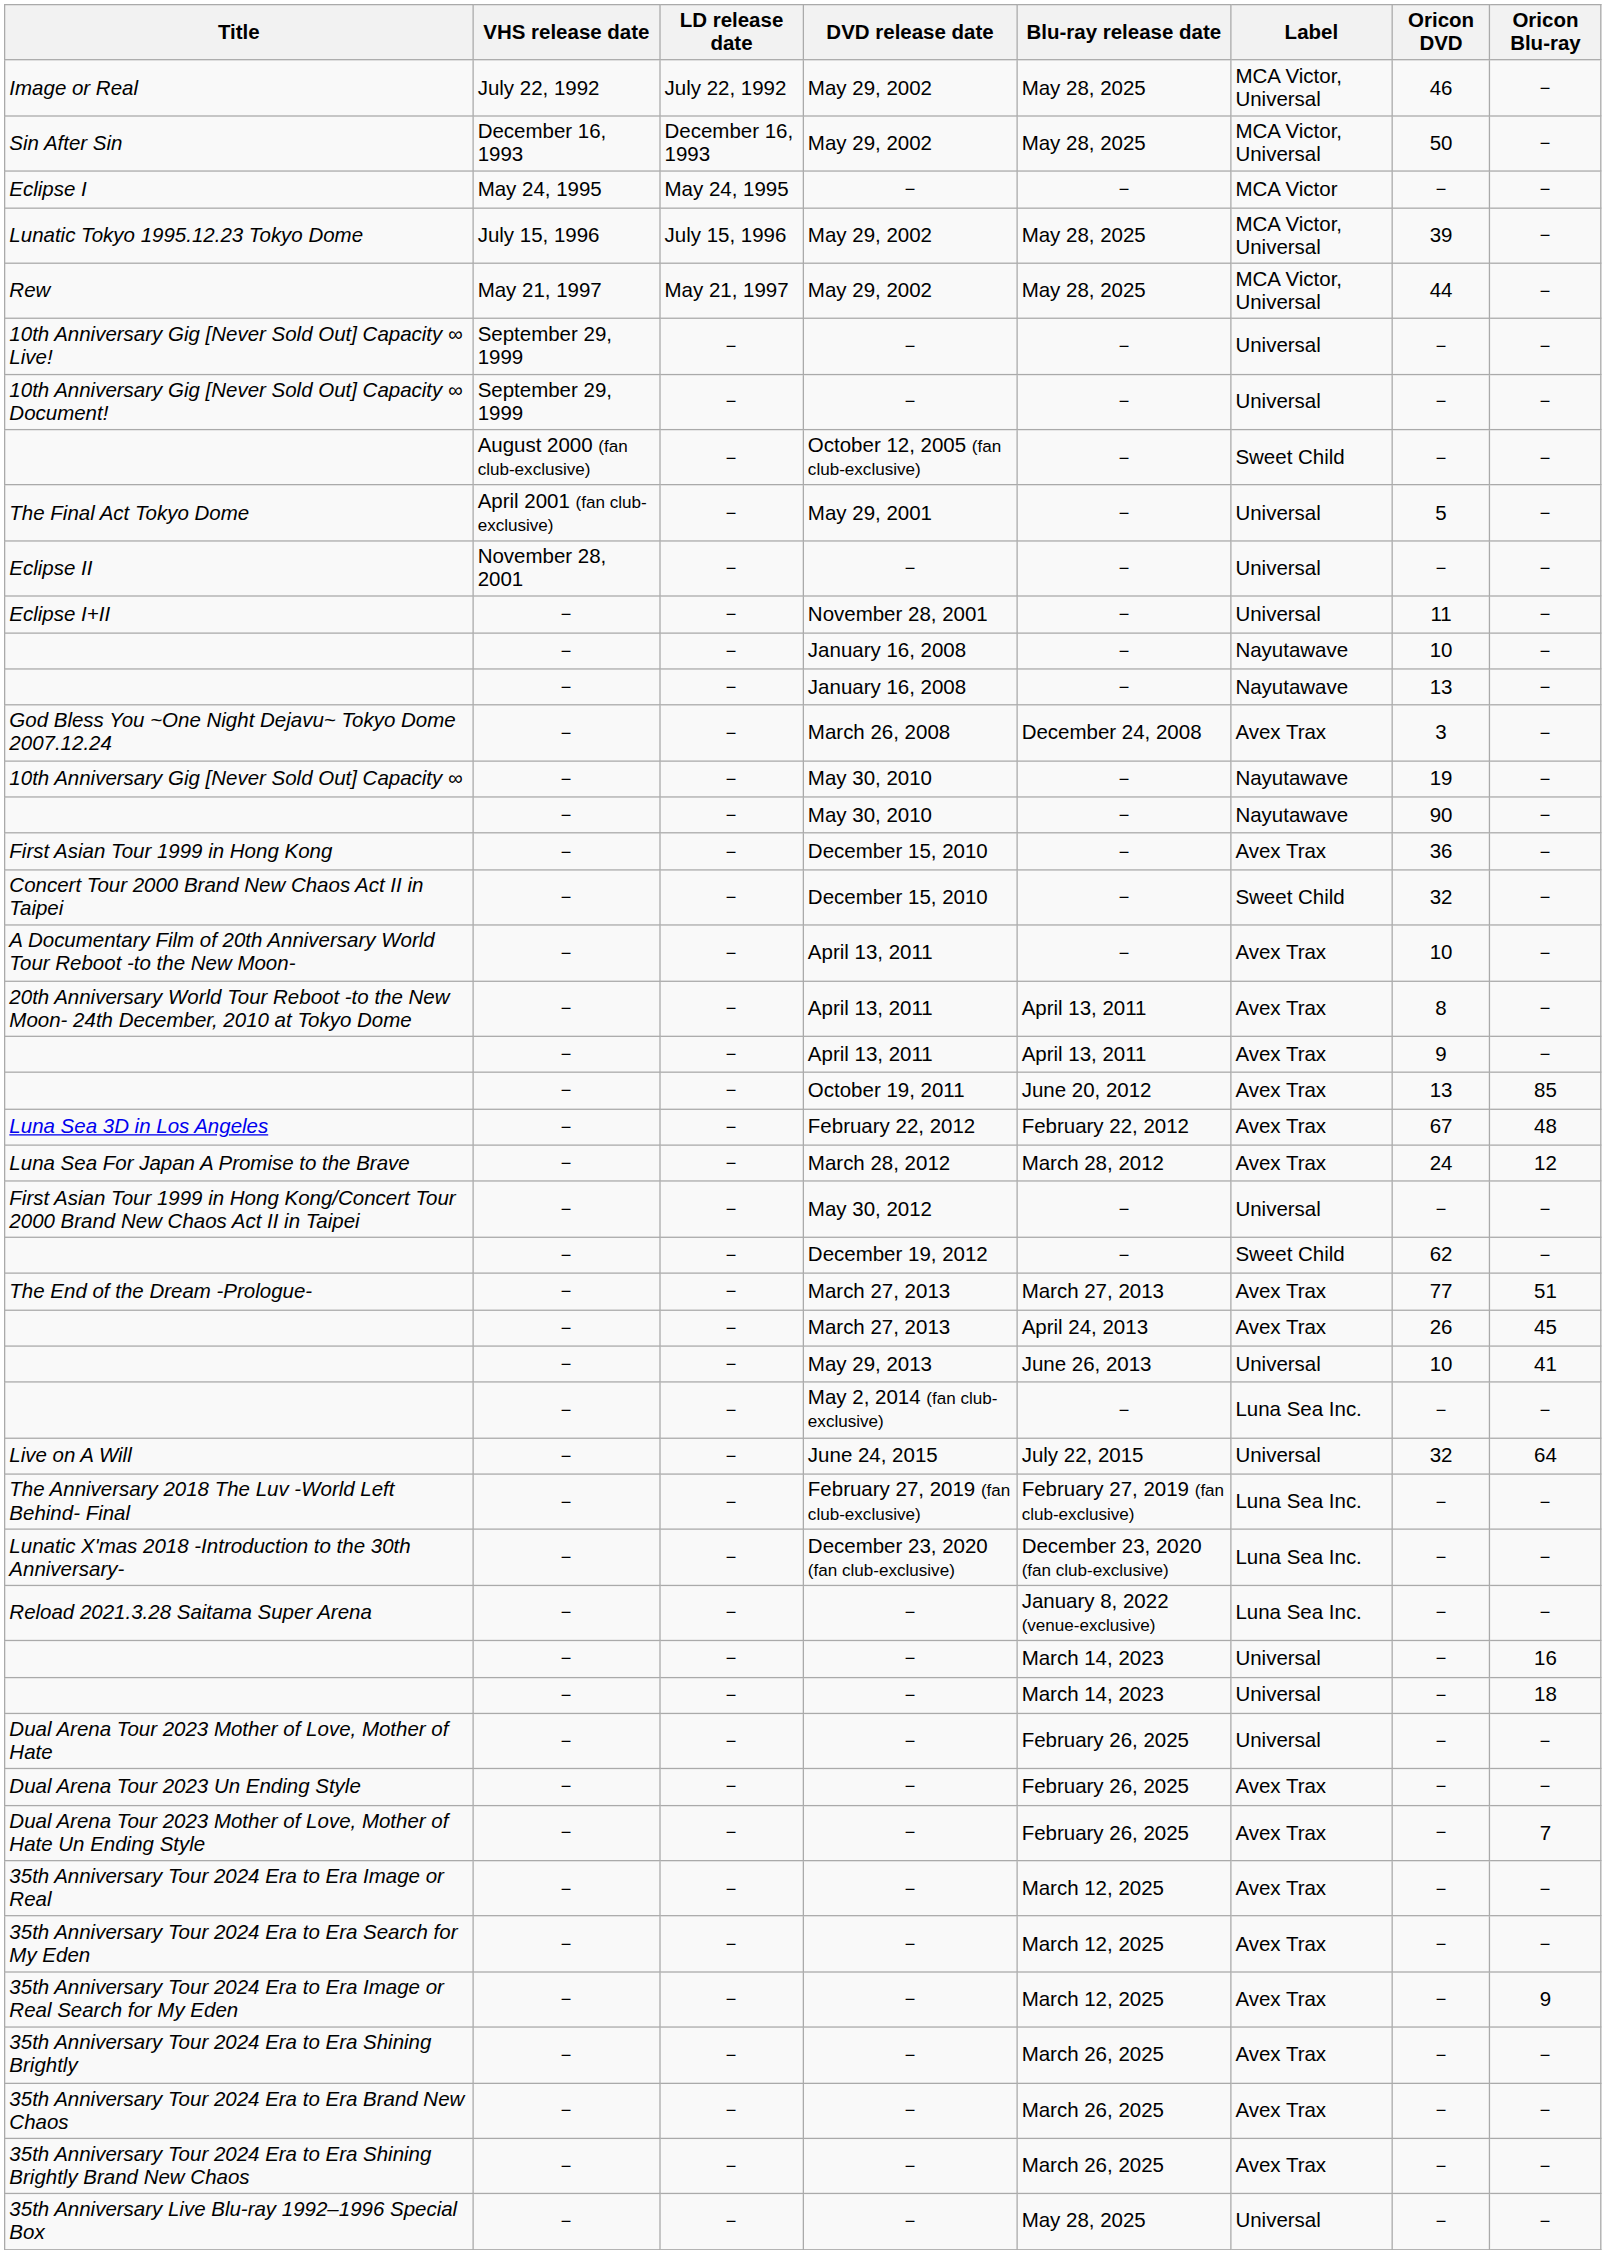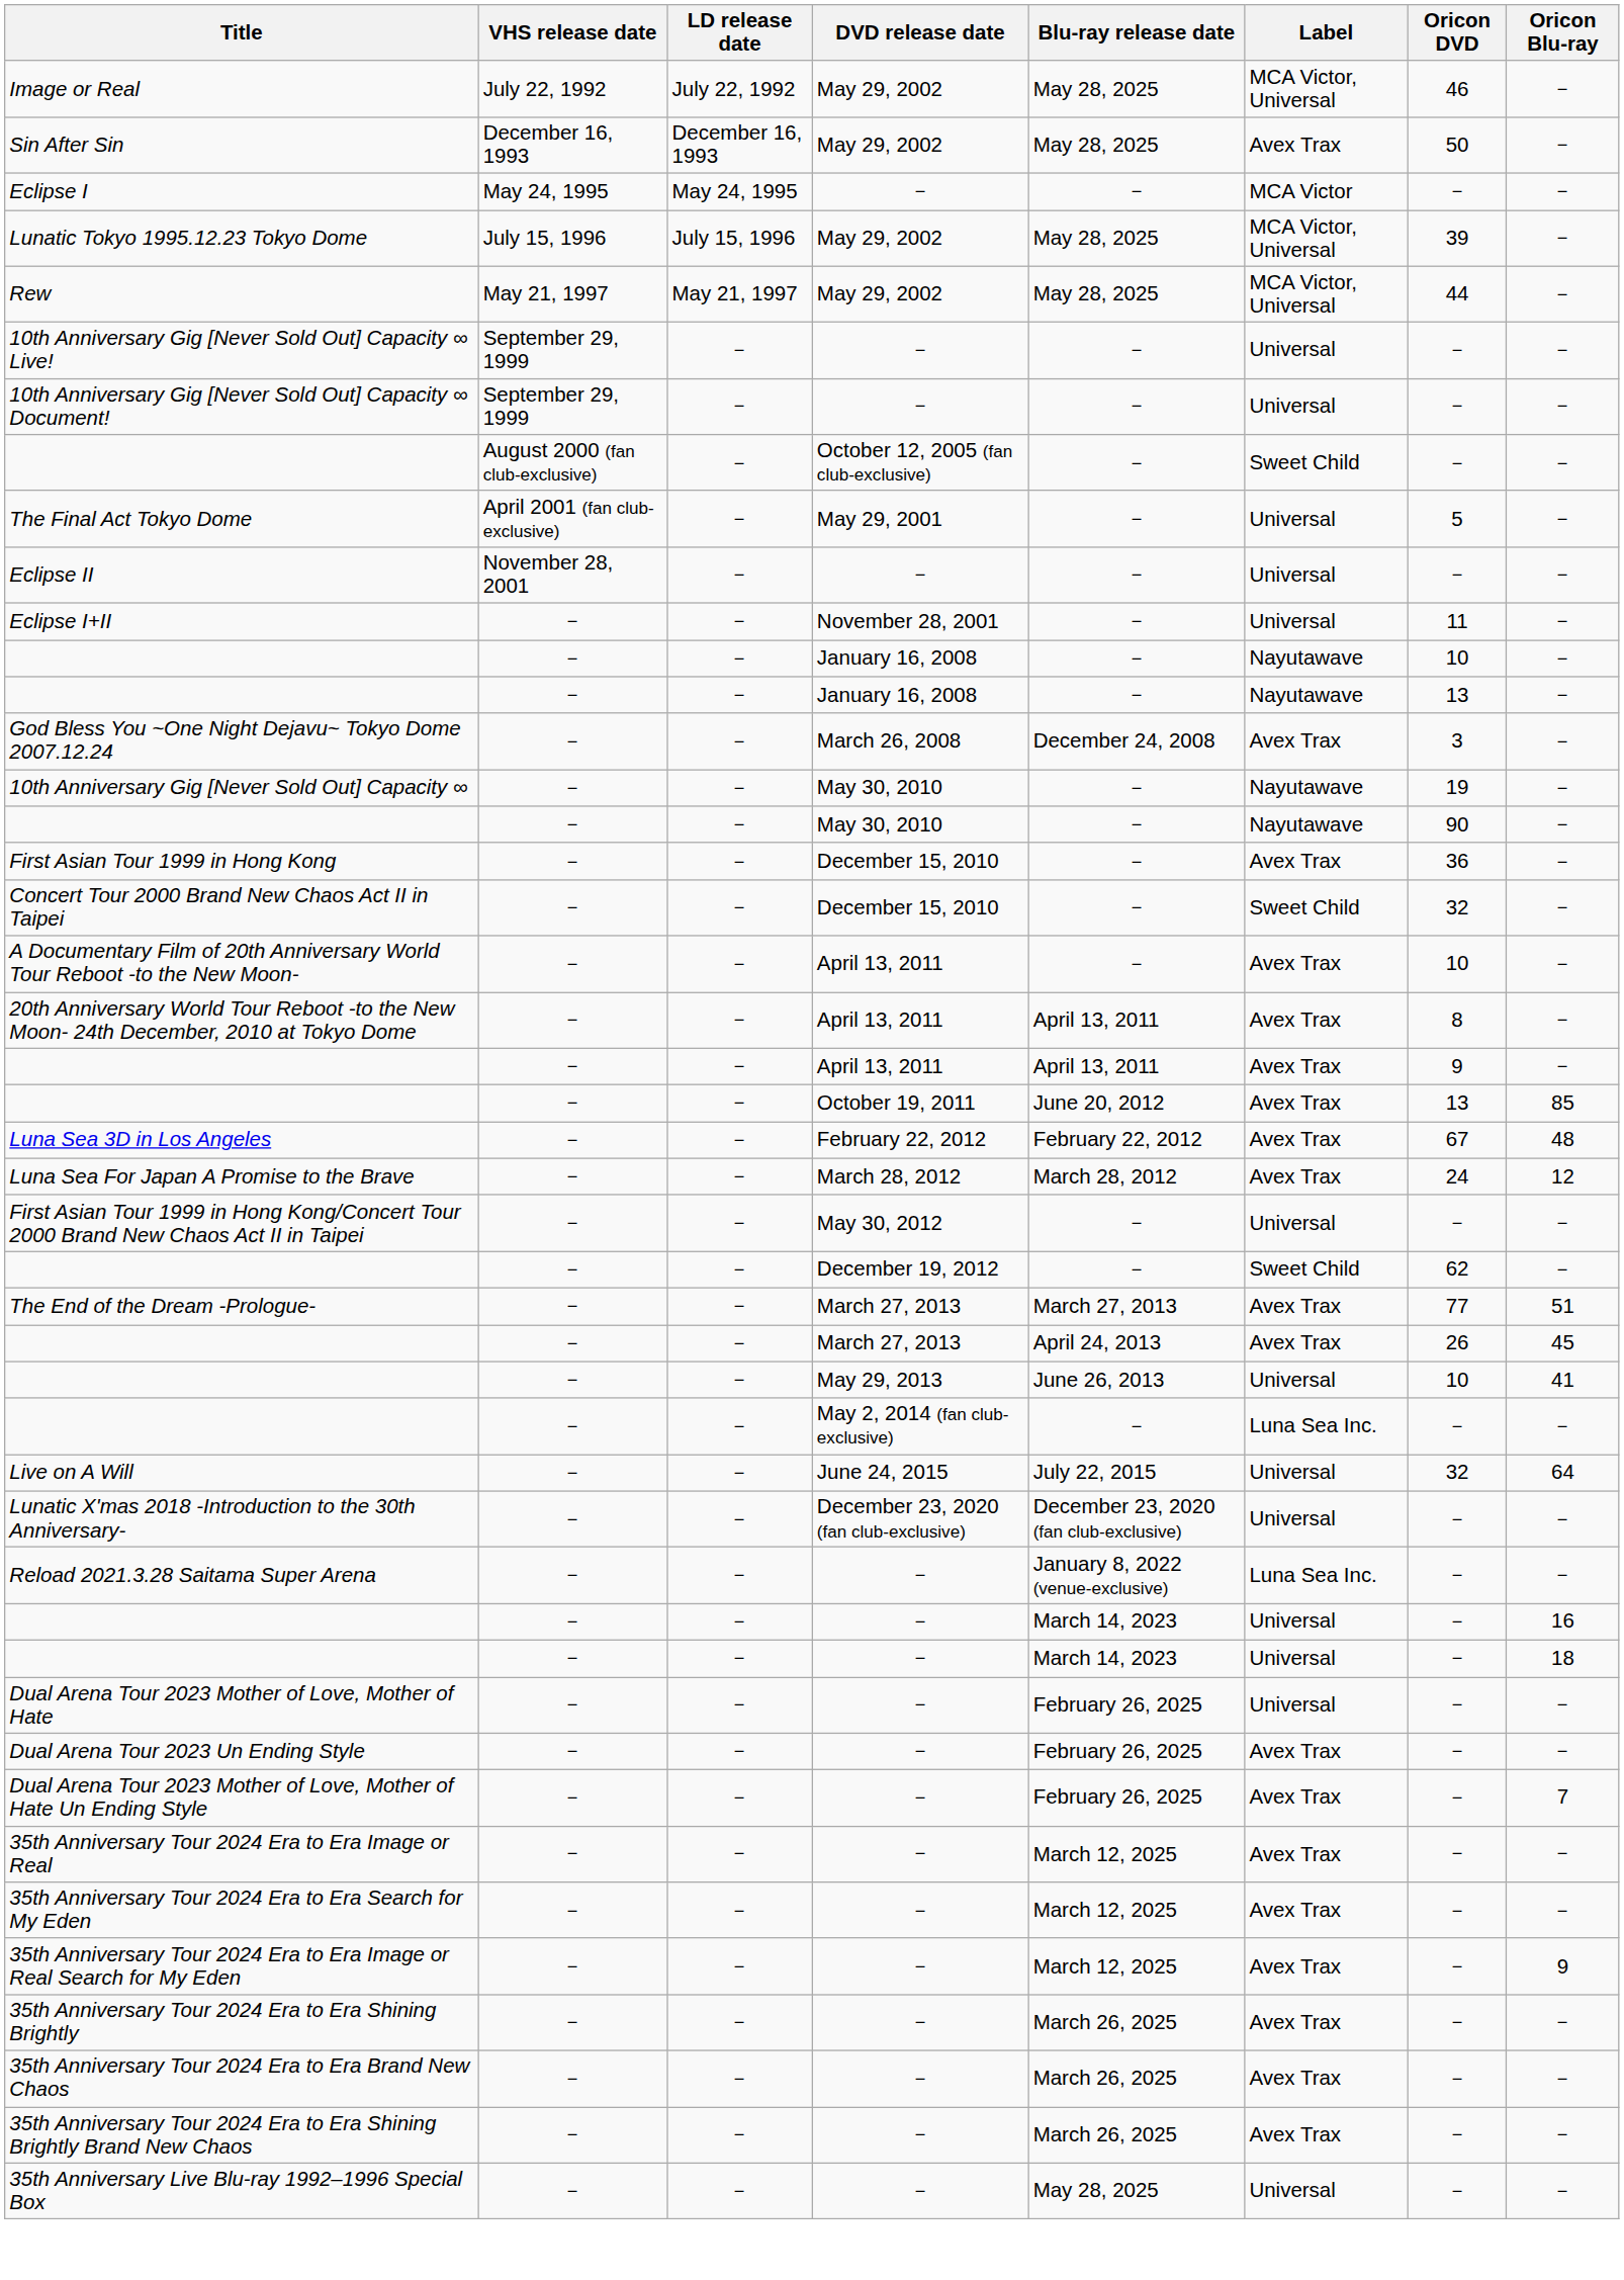Sin After Sin | Label: MCA Victor, Universal -> Avex Trax
- row: The Anniversary 2018 The Luv -World Left Behind- Final | － | － | February 27, 2019 (fan club-exclusive) | February 27, 2019 (fan club-exclusive) | Luna Sea Inc. | － | －
Lunatic X'mas 2018 -Introduction to the 30th Anniversary- | Label: Luna Sea Inc. -> Universal
